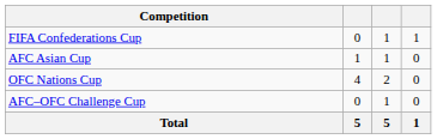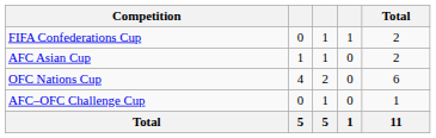+ column: Total | 2 | 2 | 6 | 1 | 11
